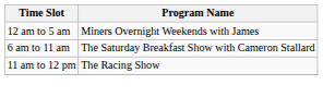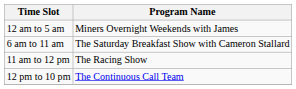+ row: 12 pm to 10 pm | The Continuous Call Team
